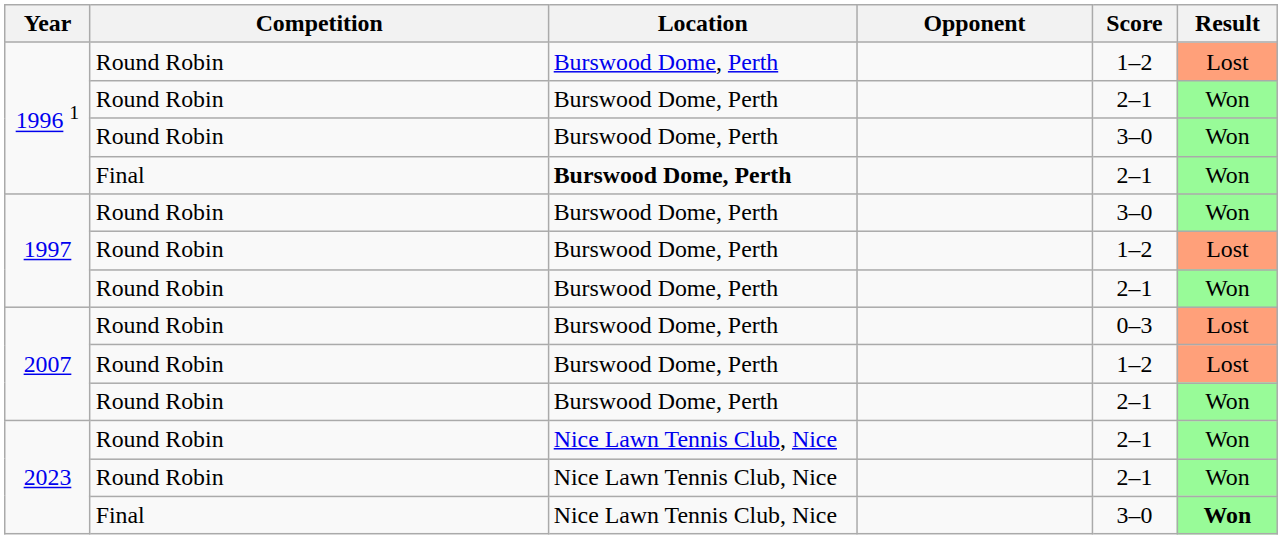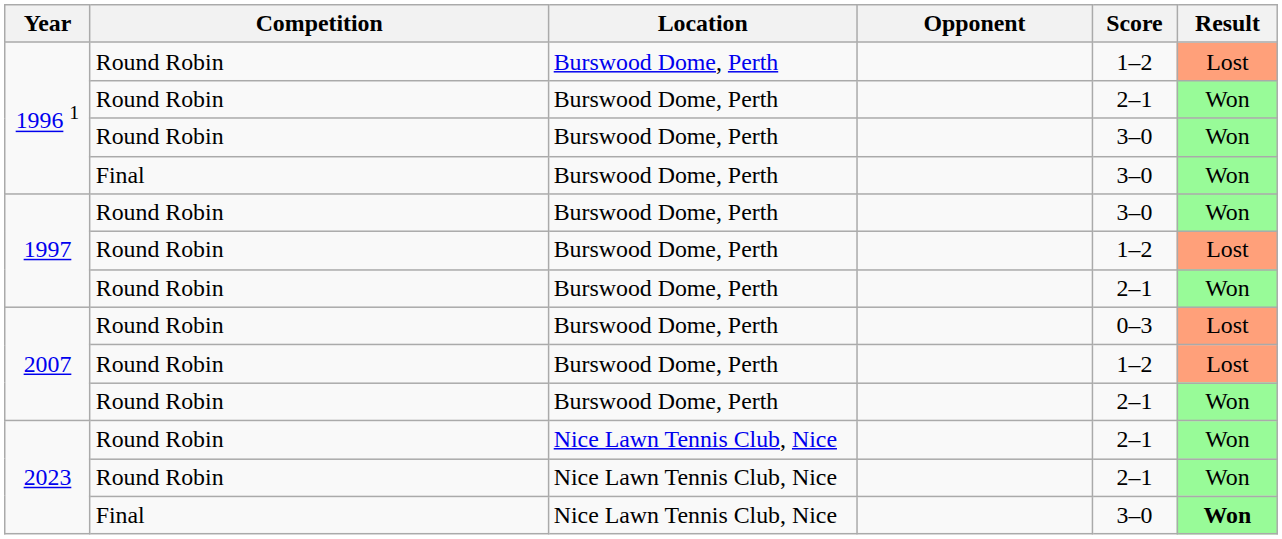1996 1 / Final | Location: bold -> normal
1996 1 / Final | Score: 2–1 -> 3–0
